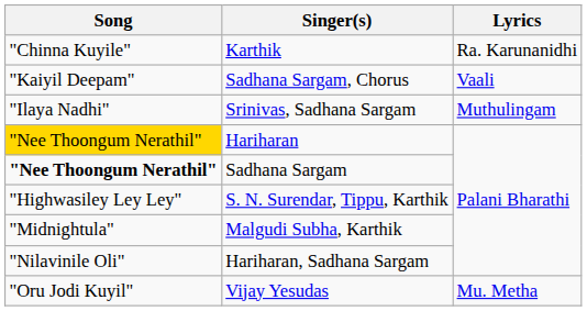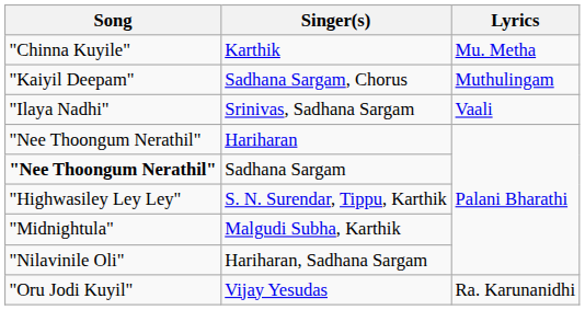Karthik | Lyrics: Ra. Karunanidhi -> Mu. Metha
Sadhana Sargam, Chorus | Lyrics: Vaali -> Muthulingam
Srinivas, Sadhana Sargam | Lyrics: Muthulingam -> Vaali
Hariharan | Song: gold background -> no background
Vijay Yesudas | Lyrics: Mu. Metha -> Ra. Karunanidhi
